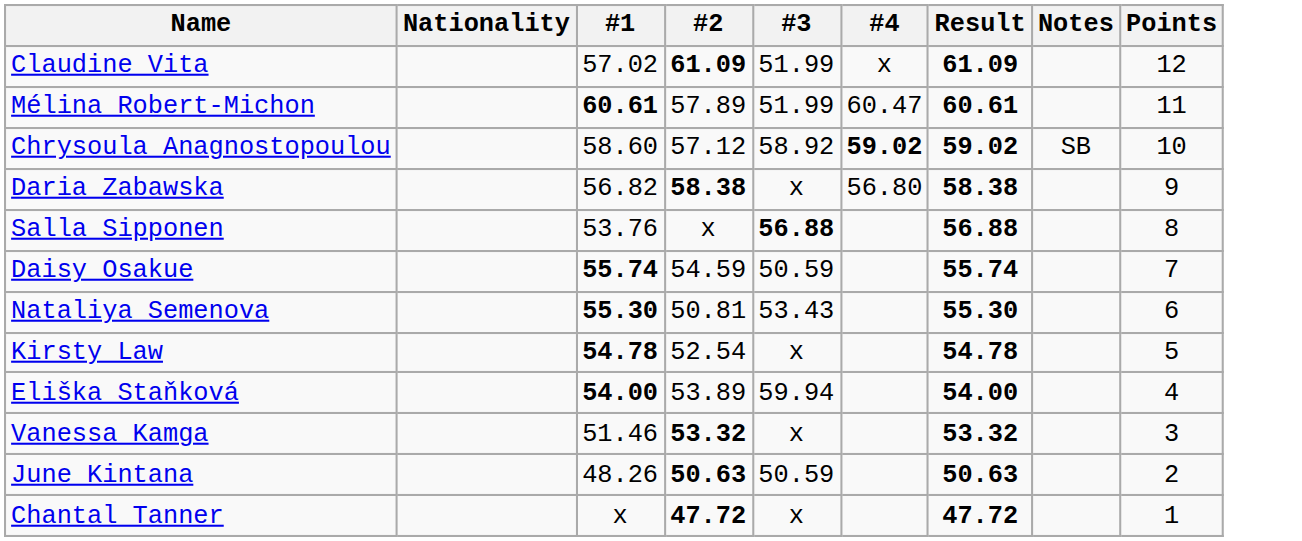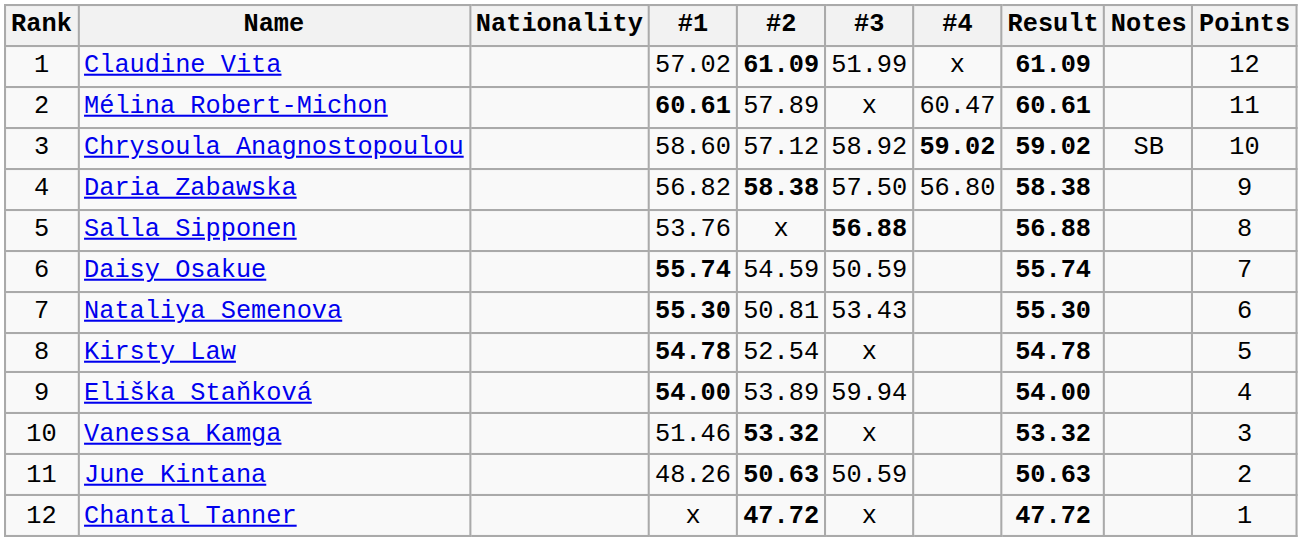+ column: Rank | 1 | 2 | 3 | 4 | 5 | 6 | 7 | 8 | 9 | 10 | 11 | 12
Mélina Robert-Michon | #3: 51.99 -> x
Daria Zabawska | #3: x -> 57.50
